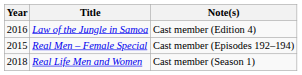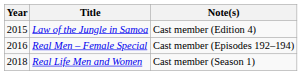Law of the Jungle in Samoa | Year: 2016 -> 2015
Real Men – Female Special | Year: 2015 -> 2016
